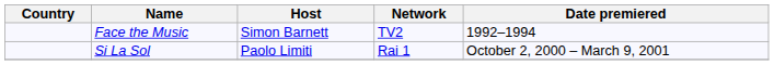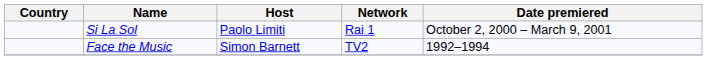rows swapped: Si La Sol <-> Face the Music
